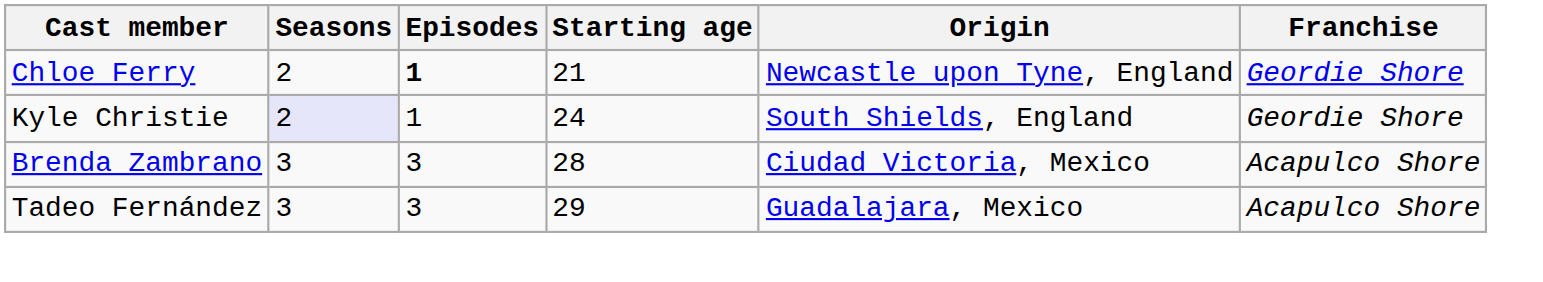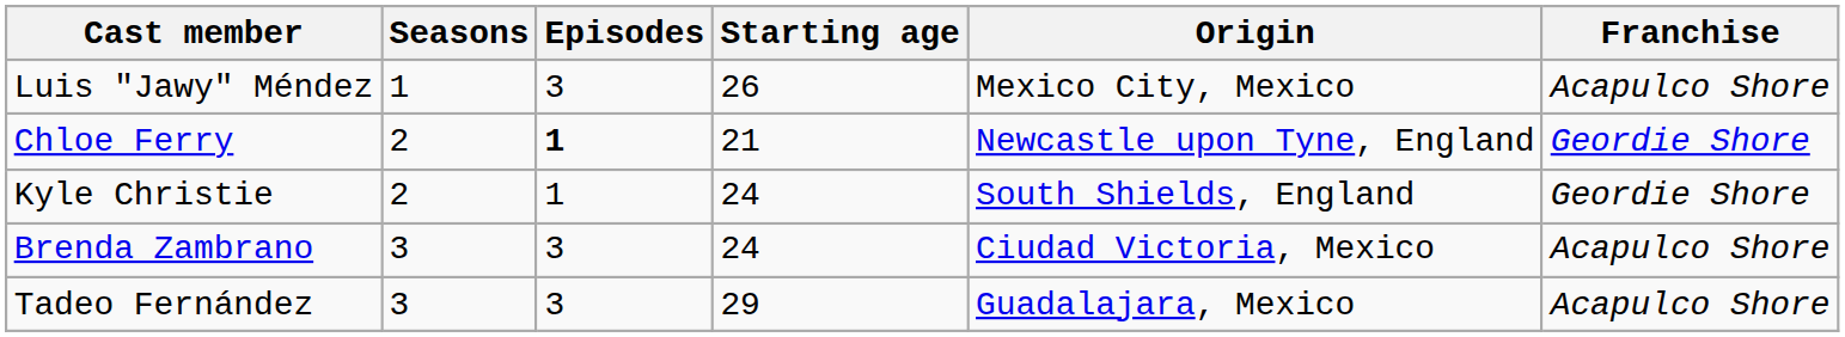+ row: Luis "Jawy" Méndez | 1 | 3 | 26 | Mexico City, Mexico | Acapulco Shore
Kyle Christie | Seasons: lavender background -> no background
Brenda Zambrano | Starting age: 28 -> 24
